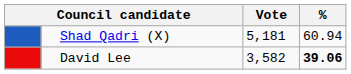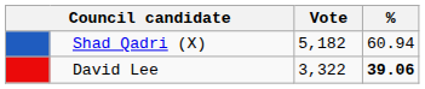Shad Qadri (X) | Vote: 5,181 -> 5,182
David Lee | Vote: 3,582 -> 3,322
